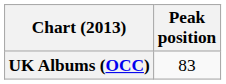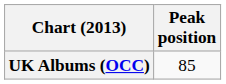UK Albums (OCC) | Peak position: 83 -> 85
